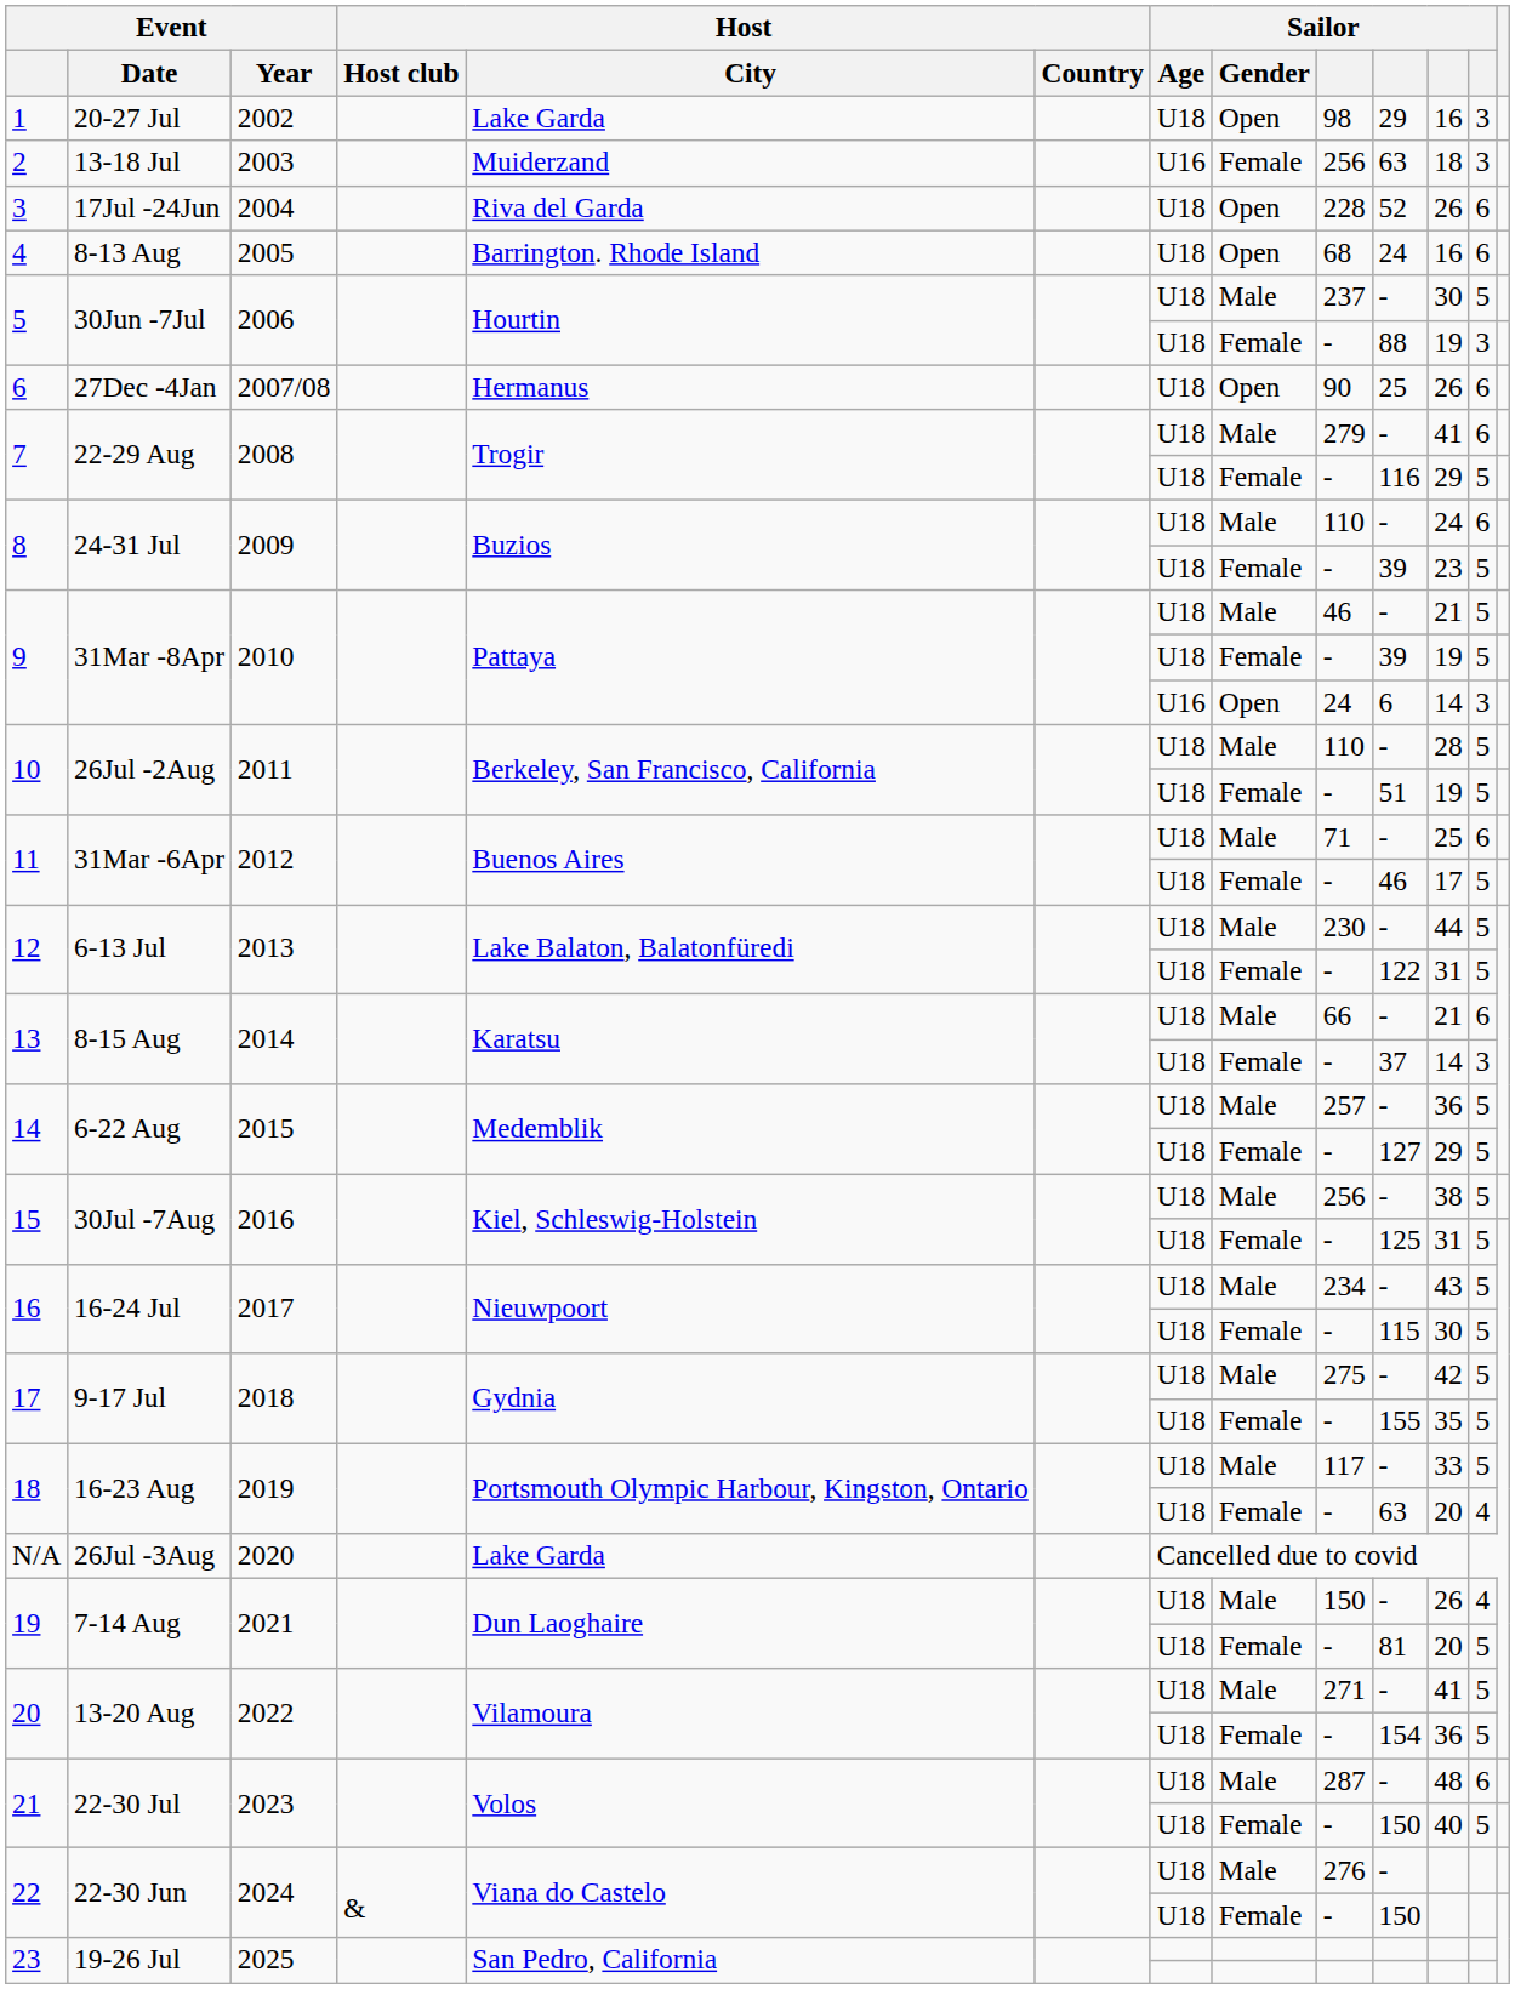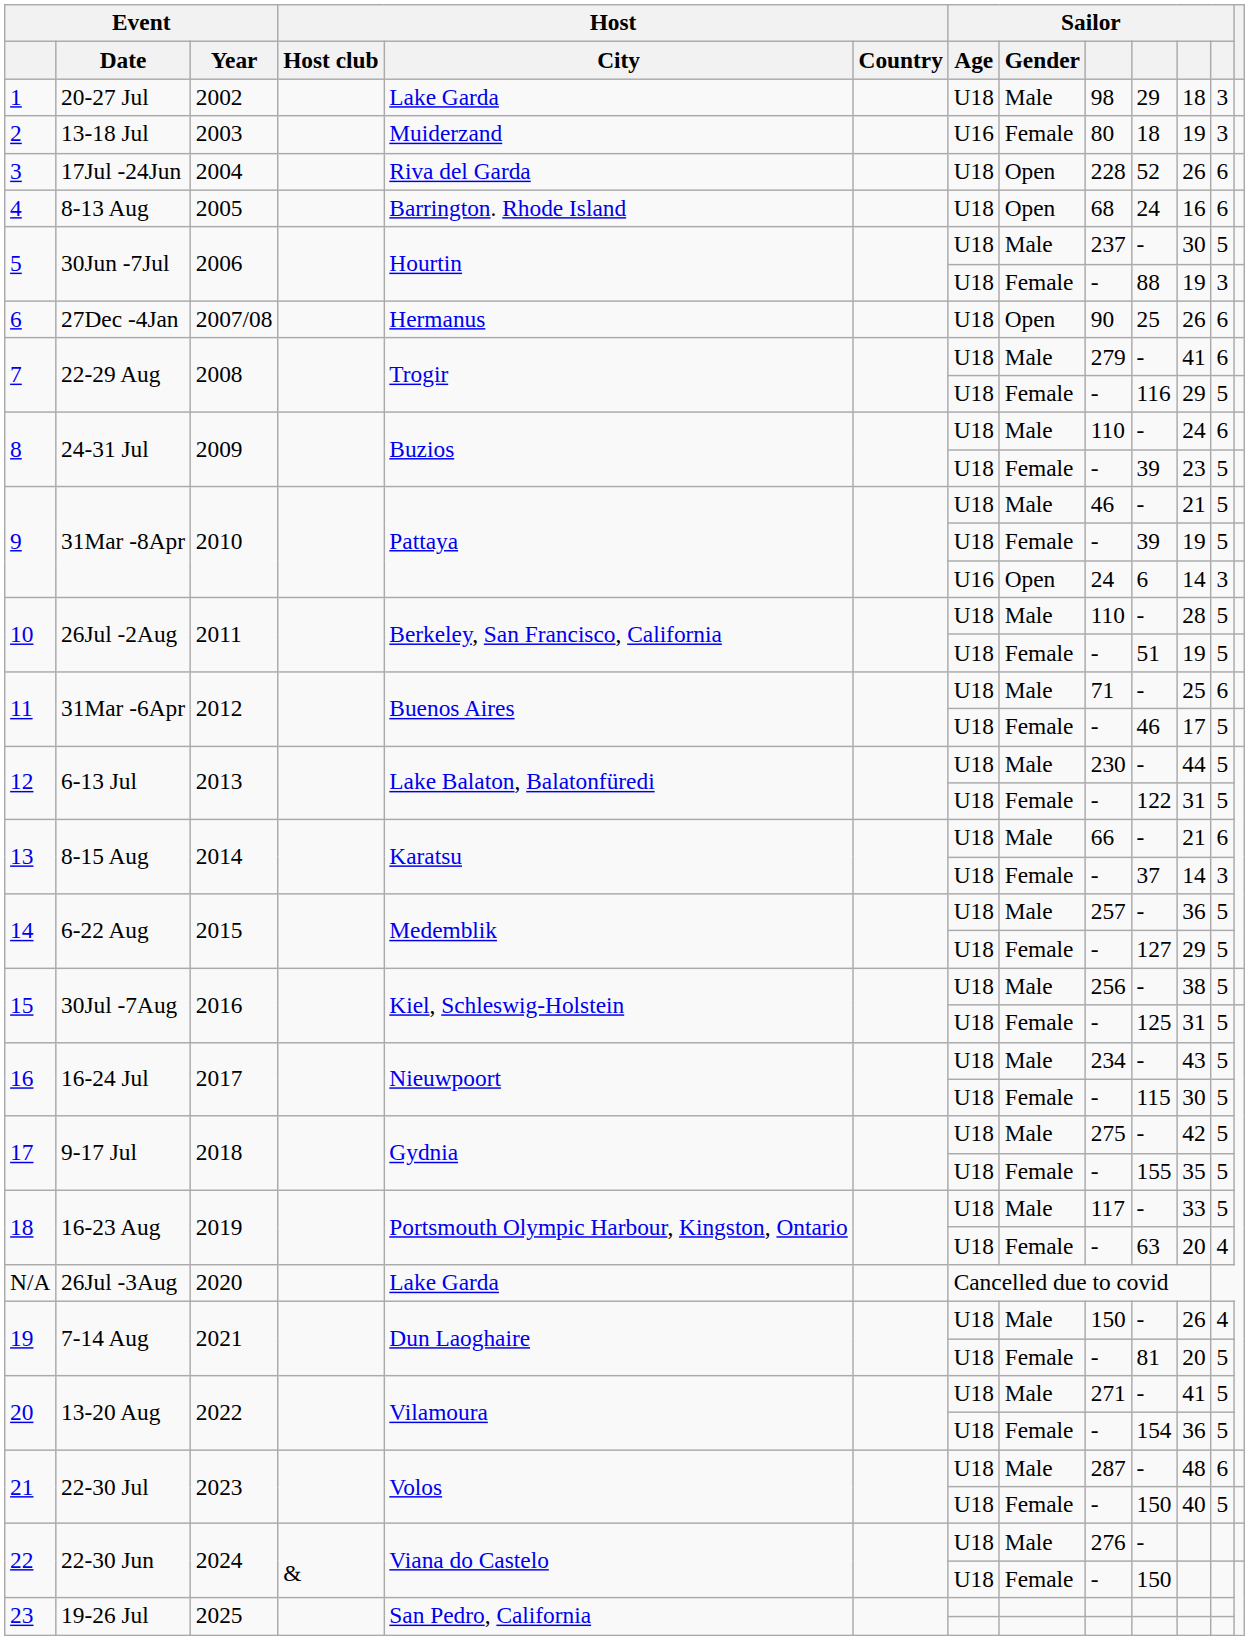1 | Sailor / Gender: Open -> Male
1 | column 11: 16 -> 18
2 | column 9: 256 -> 80
2 | column 10: 63 -> 18
2 | column 11: 18 -> 19
